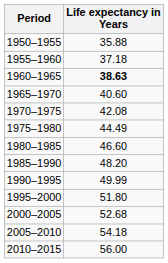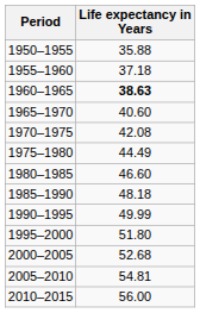1985–1990 | Life expectancy in Years: 48.20 -> 48.18
2005–2010 | Life expectancy in Years: 54.18 -> 54.81
